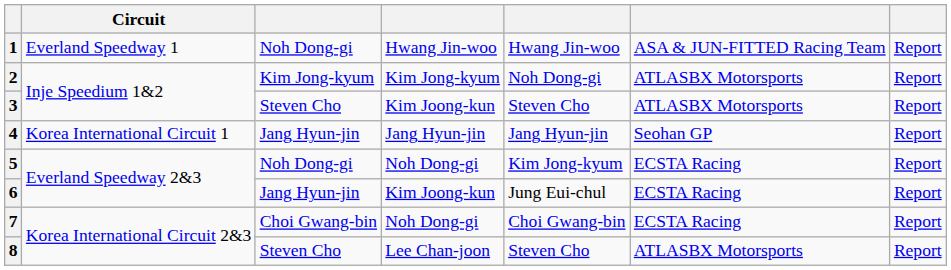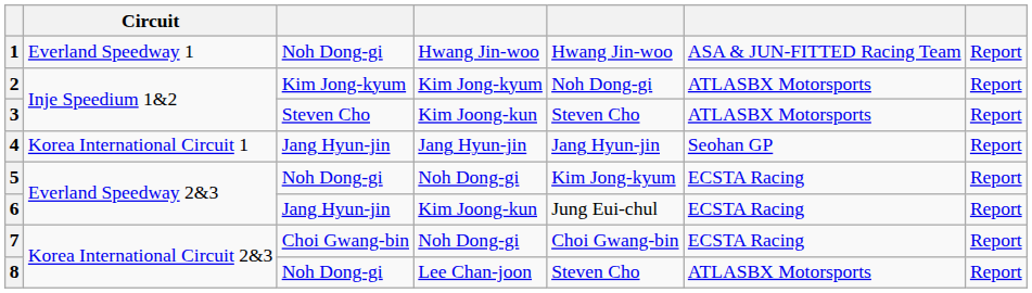8 | column 3: Steven Cho -> Noh Dong-gi
